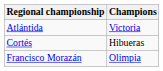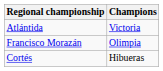rows swapped: Cortés <-> Francisco Morazán
